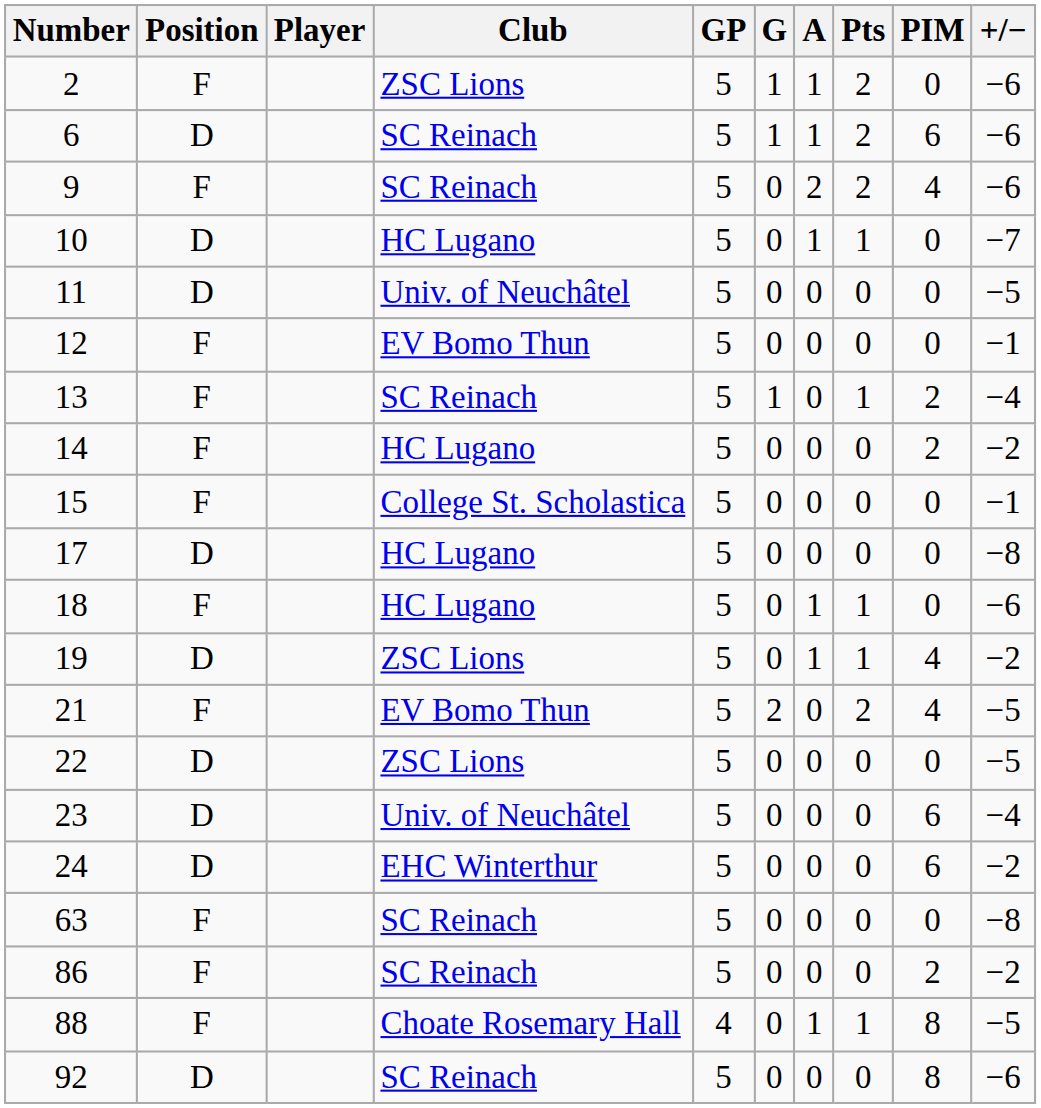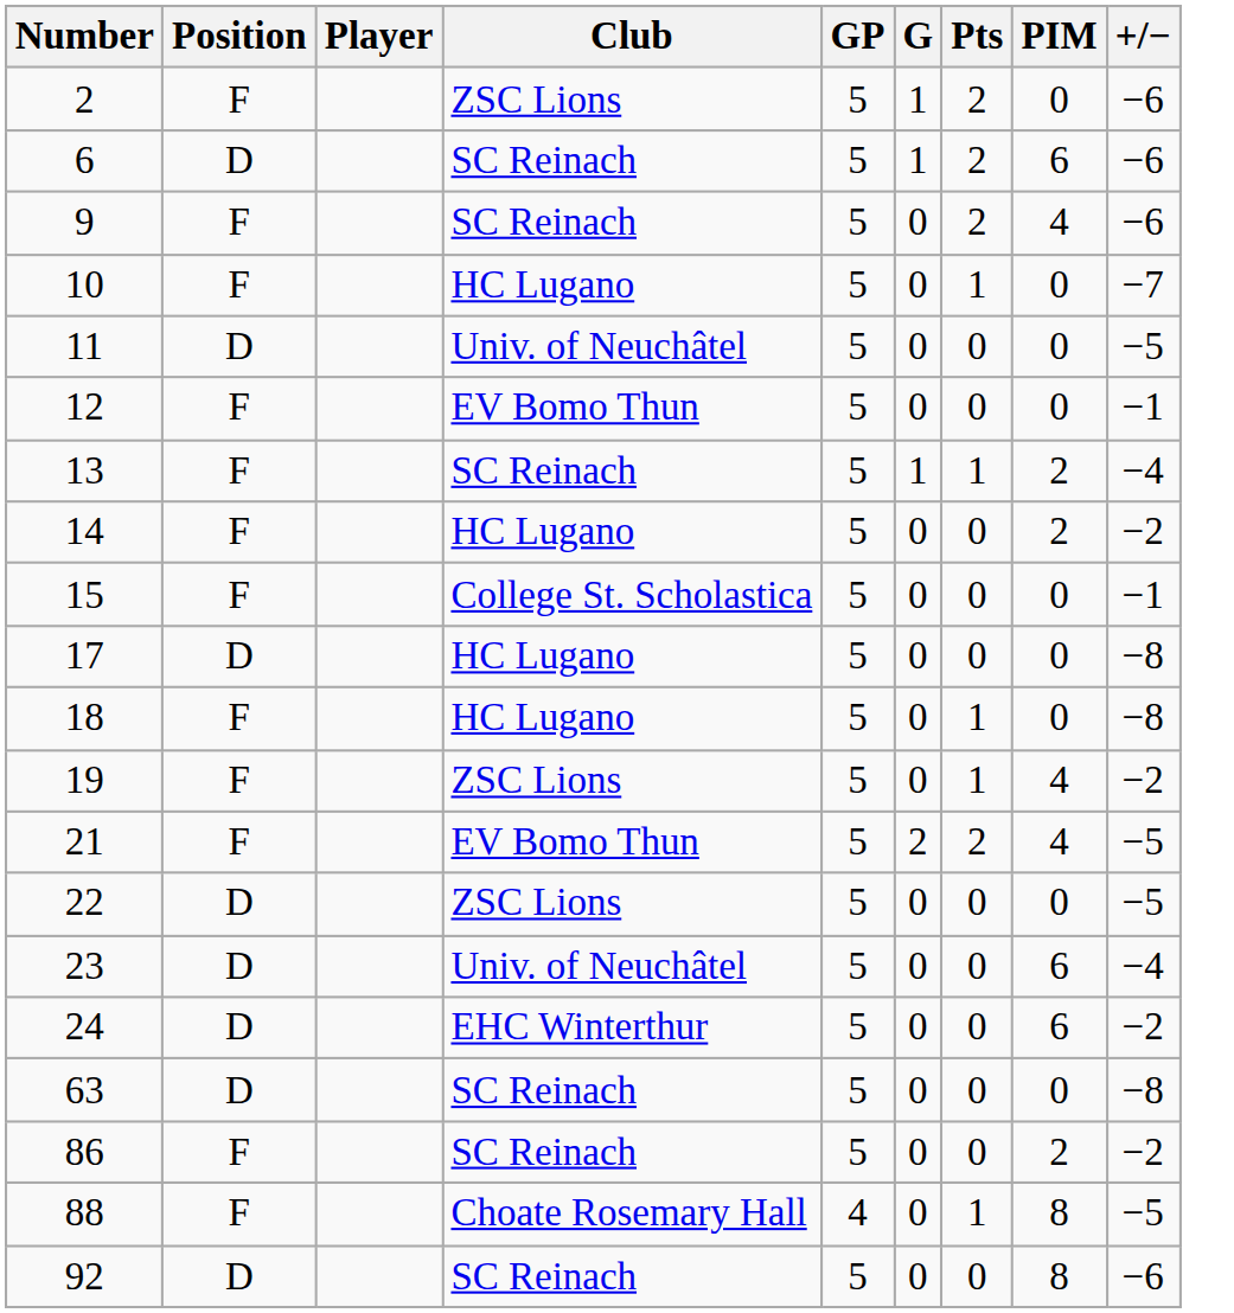- column: A | 1 | 1 | 2 | 1 | 0 | 0 | 0 | 0 | 0 | 0 | 1 | 1 | 0 | 0 | 0 | 0 | 0 | 0 | 1 | 0
10 | Position: D -> F
18 | +/−: −6 -> −8
19 | Position: D -> F
63 | Position: F -> D
